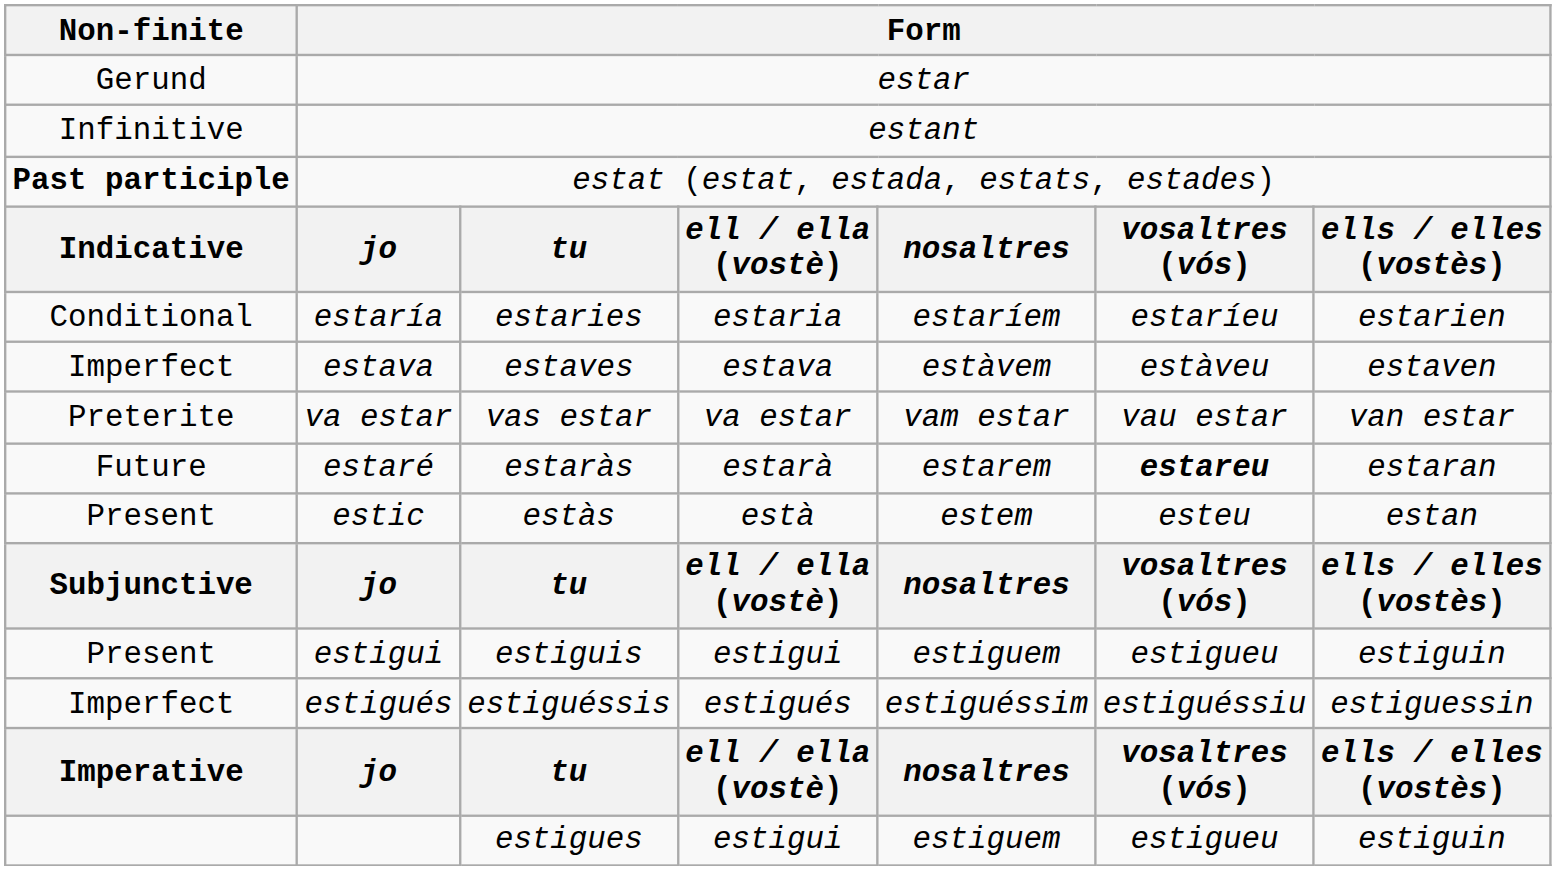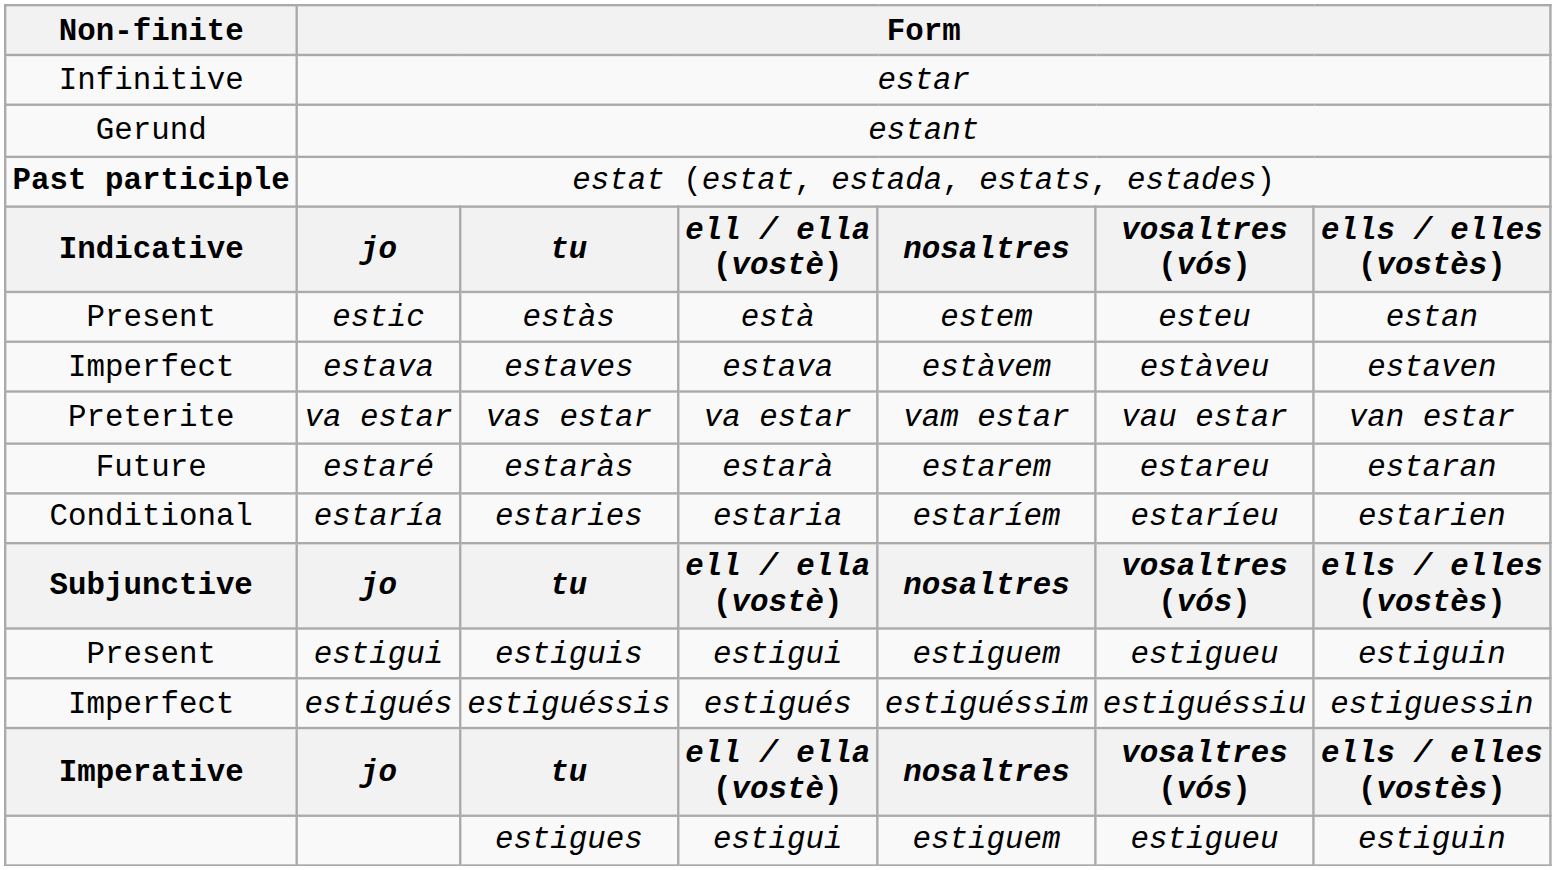estar | Non-finite: Gerund -> Infinitive
estant | Non-finite: Infinitive -> Gerund
rows swapped: estic <-> estaría
estaré | column 6: bold -> normal
